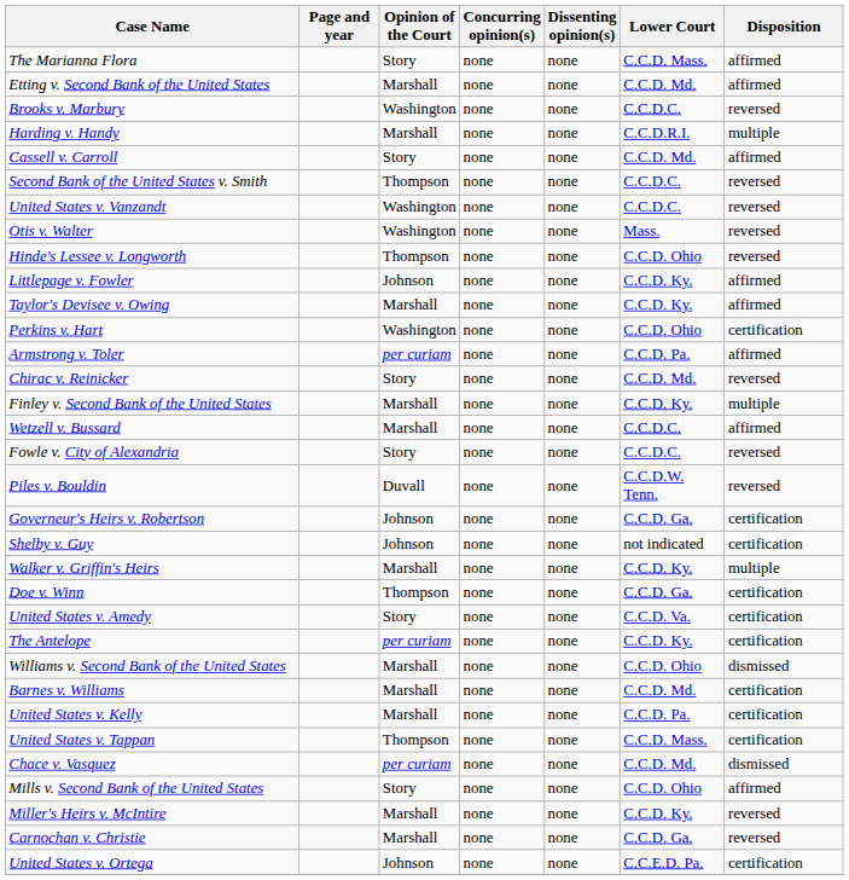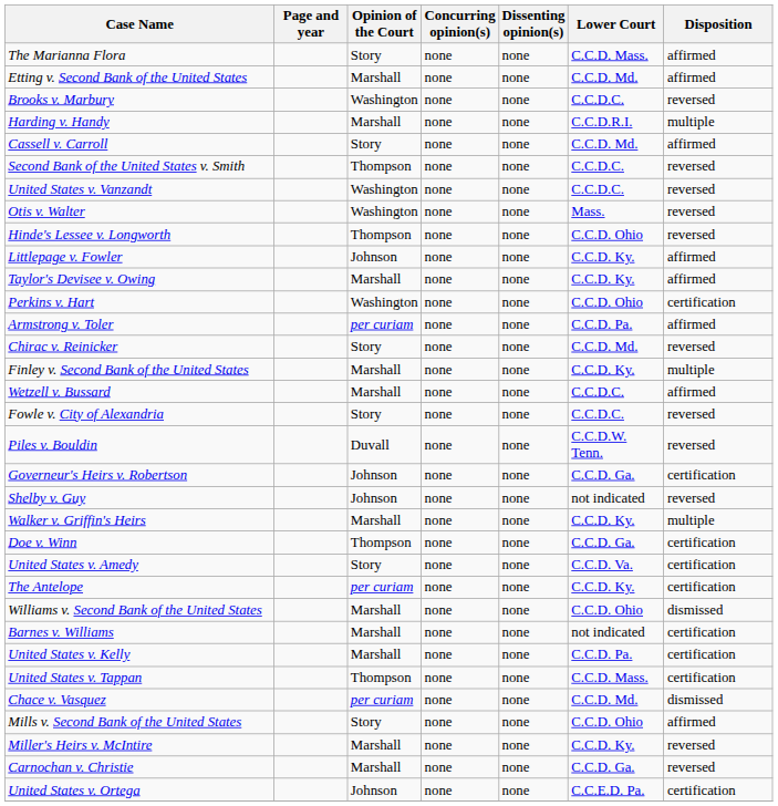Shelby v. Guy | Disposition: certification -> reversed
Barnes v. Williams | Lower Court: C.C.D. Md. -> not indicated
